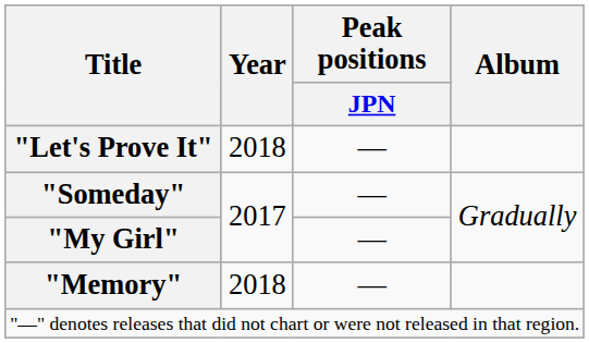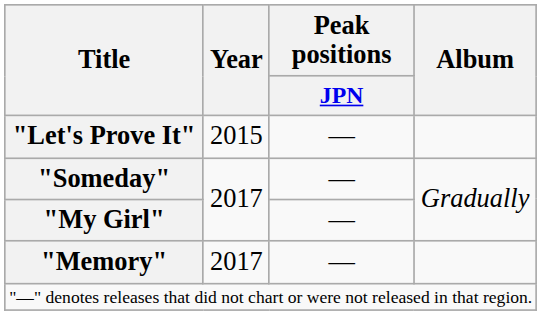"Let's Prove It" | Year: 2018 -> 2015
"Memory" | Year: 2018 -> 2017
